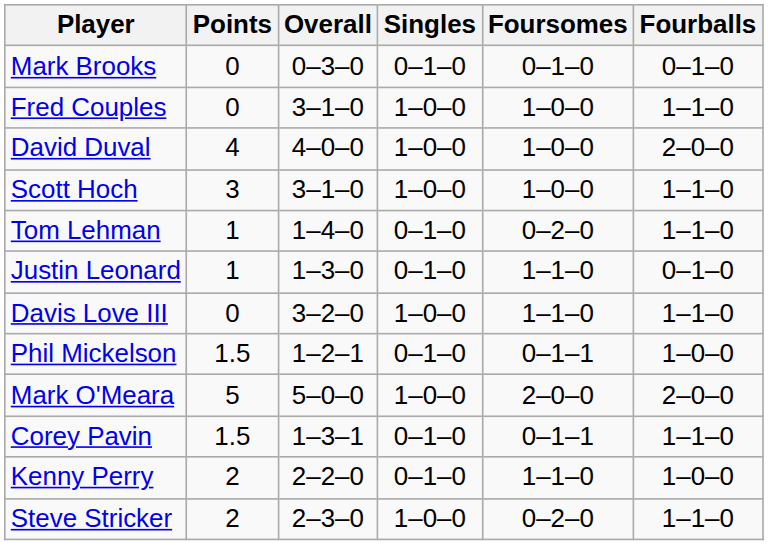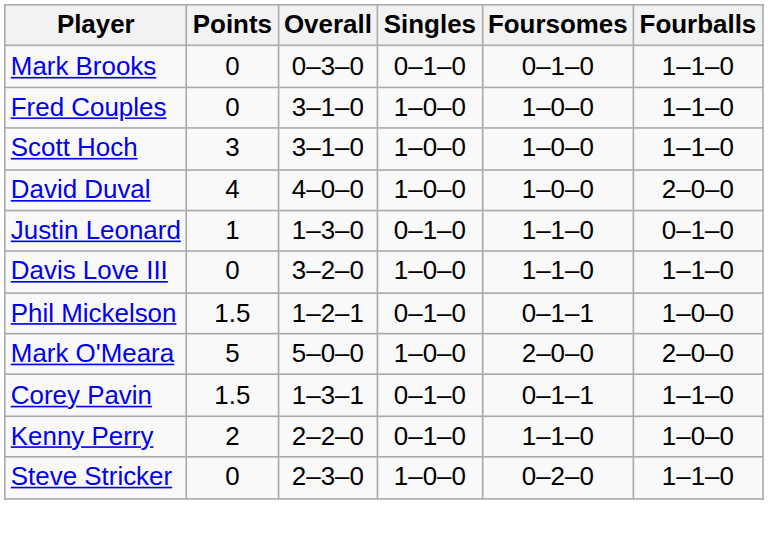Mark Brooks | Fourballs: 0–1–0 -> 1–1–0
rows swapped: David Duval <-> Scott Hoch
- row: Tom Lehman | 1 | 1–4–0 | 0–1–0 | 0–2–0 | 1–1–0
Steve Stricker | Points: 2 -> 0
